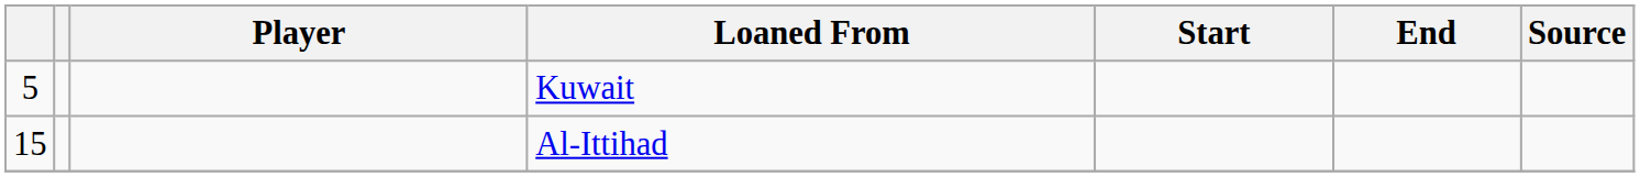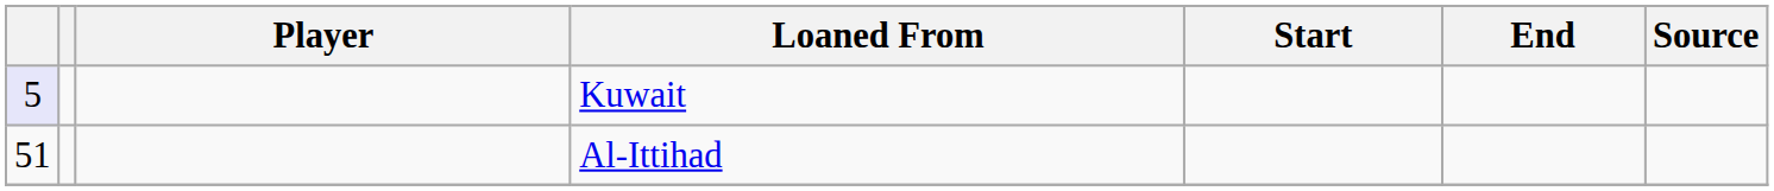Kuwait | column 1: no background -> lavender background
Al-Ittihad | column 1: 15 -> 51
